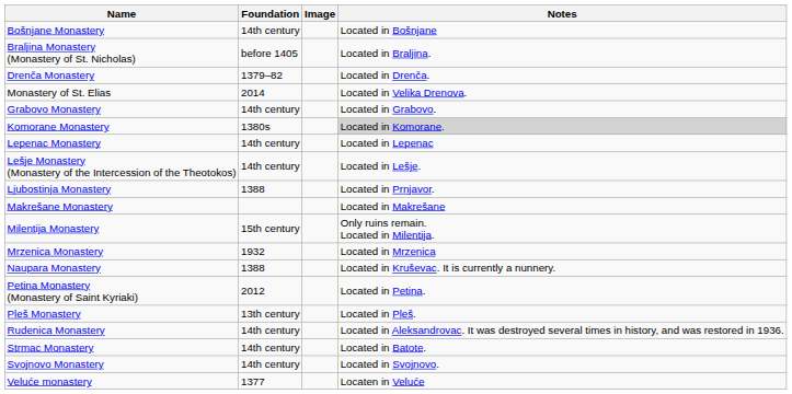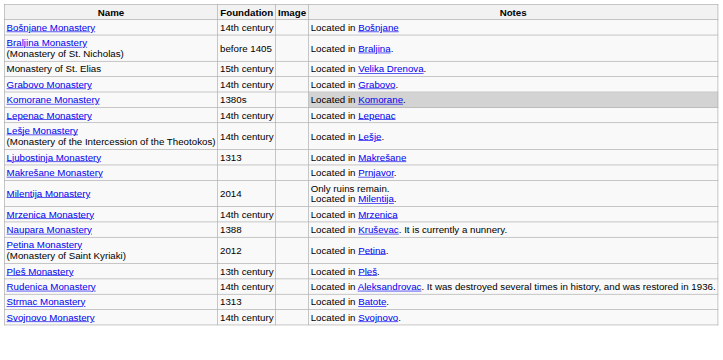- row: Drenča Monastery | 1379–82 | Located in Drenča.
Monastery of St. Elias | Foundation: 2014 -> 15th century
Ljubostinja Monastery | Foundation: 1388 -> 1313
Ljubostinja Monastery | Notes: Located in Prnjavor. -> Located in Makrešane
Makrešane Monastery | Notes: Located in Makrešane -> Located in Prnjavor.
Milentija Monastery | Foundation: 15th century -> 2014
Mrzenica Monastery | Foundation: 1932 -> 14th century
Strmac Monastery | Foundation: 14th century -> 1313
- row: Veluće monastery | 1377 | Locaten in Veluće
